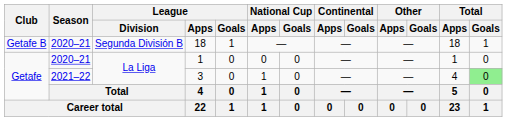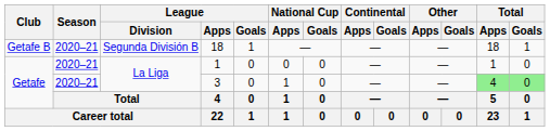3 | Season: 2021–22 -> 2020–21
3 | Total / Apps: no background -> lightgreen background
